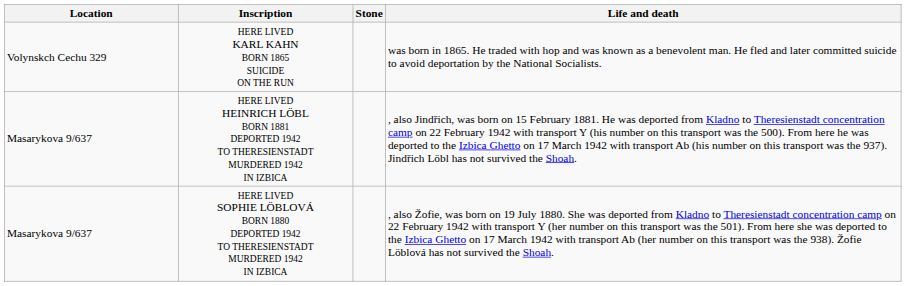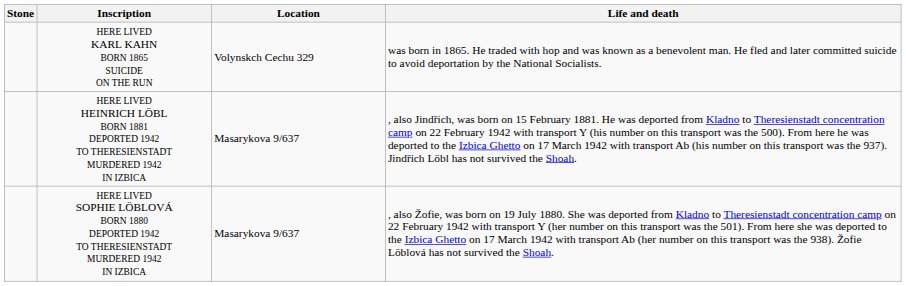columns swapped: Stone <-> Location
